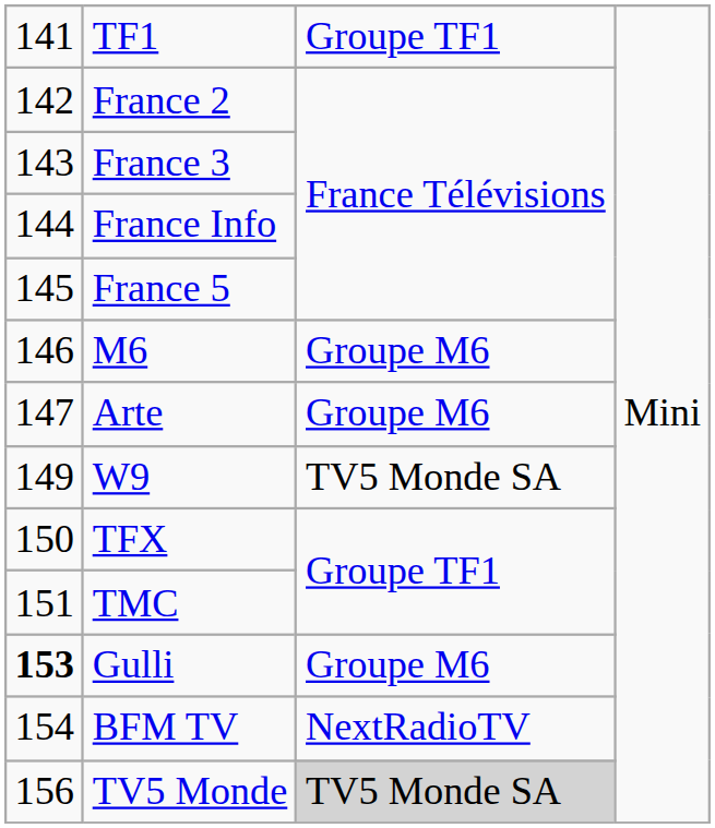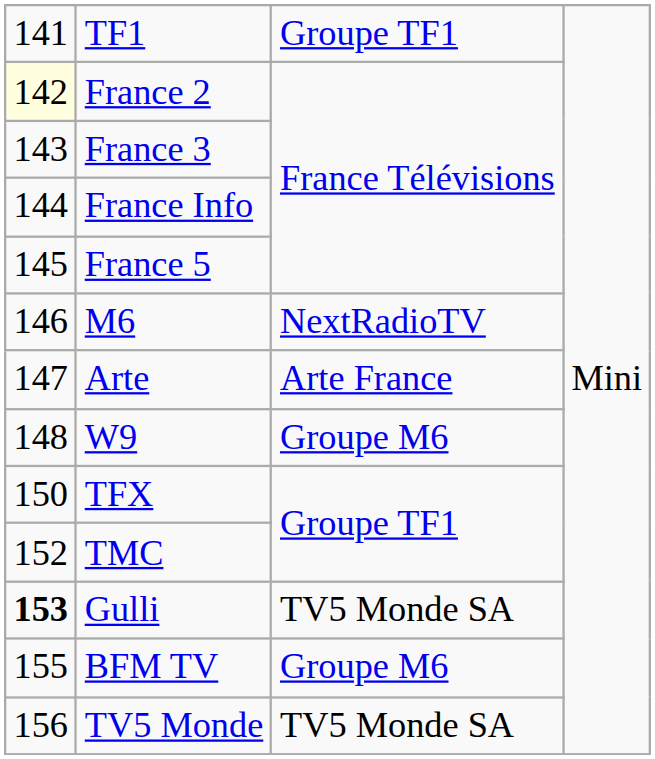France 2 | column 1: no background -> lightyellow background
M6 | column 3: Groupe M6 -> NextRadioTV
Arte | column 3: Groupe M6 -> Arte France
W9 | column 1: 149 -> 148
W9 | column 3: TV5 Monde SA -> Groupe M6
TMC | column 1: 151 -> 152
Gulli | column 3: Groupe M6 -> TV5 Monde SA
BFM TV | column 1: 154 -> 155
BFM TV | column 3: NextRadioTV -> Groupe M6
TV5 Monde | column 3: lightgrey background -> no background
